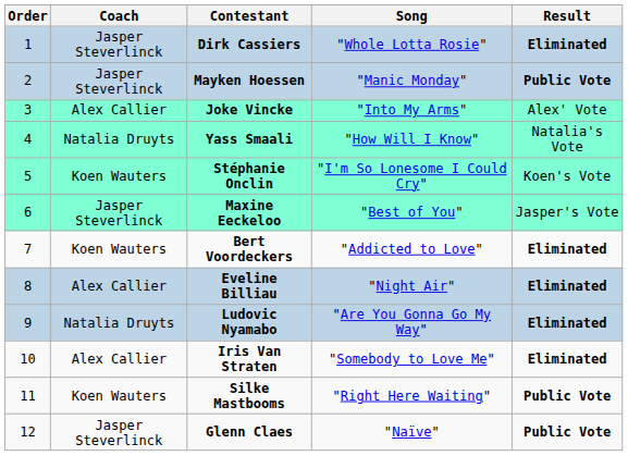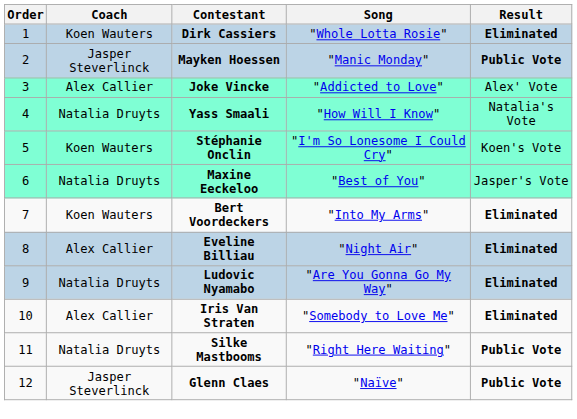Dirk Cassiers | Coach: Jasper Steverlinck -> Koen Wauters
Joke Vincke | Song: "Into My Arms" -> "Addicted to Love"
Maxine Eeckeloo | Coach: Jasper Steverlinck -> Natalia Druyts
Bert Voordeckers | Song: "Addicted to Love" -> "Into My Arms"
Silke Mastbooms | Coach: Koen Wauters -> Natalia Druyts
